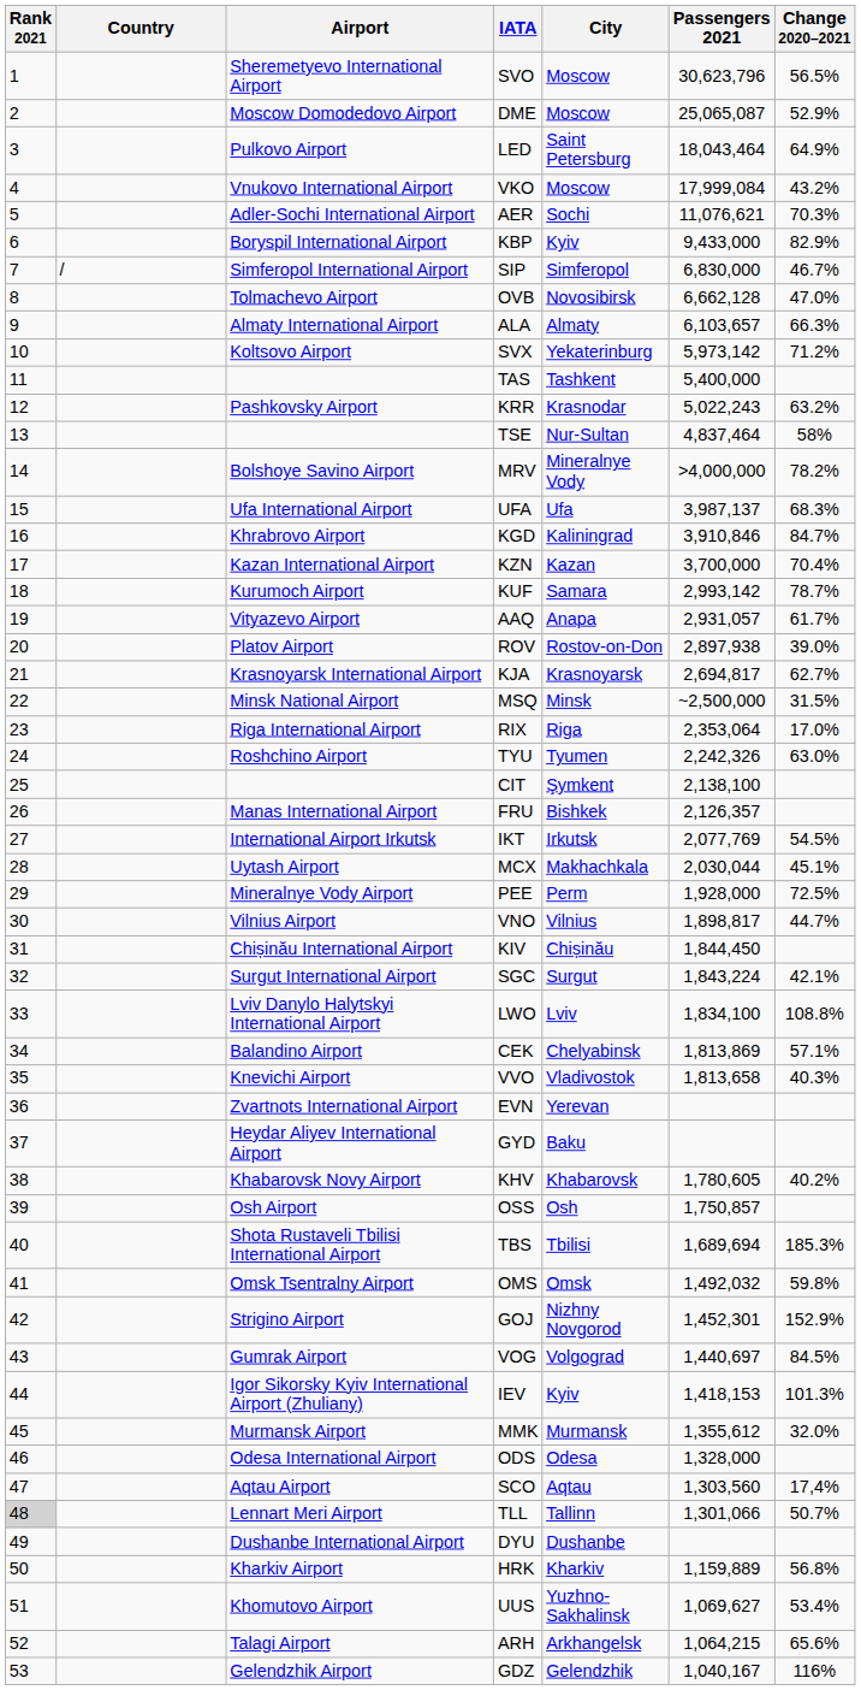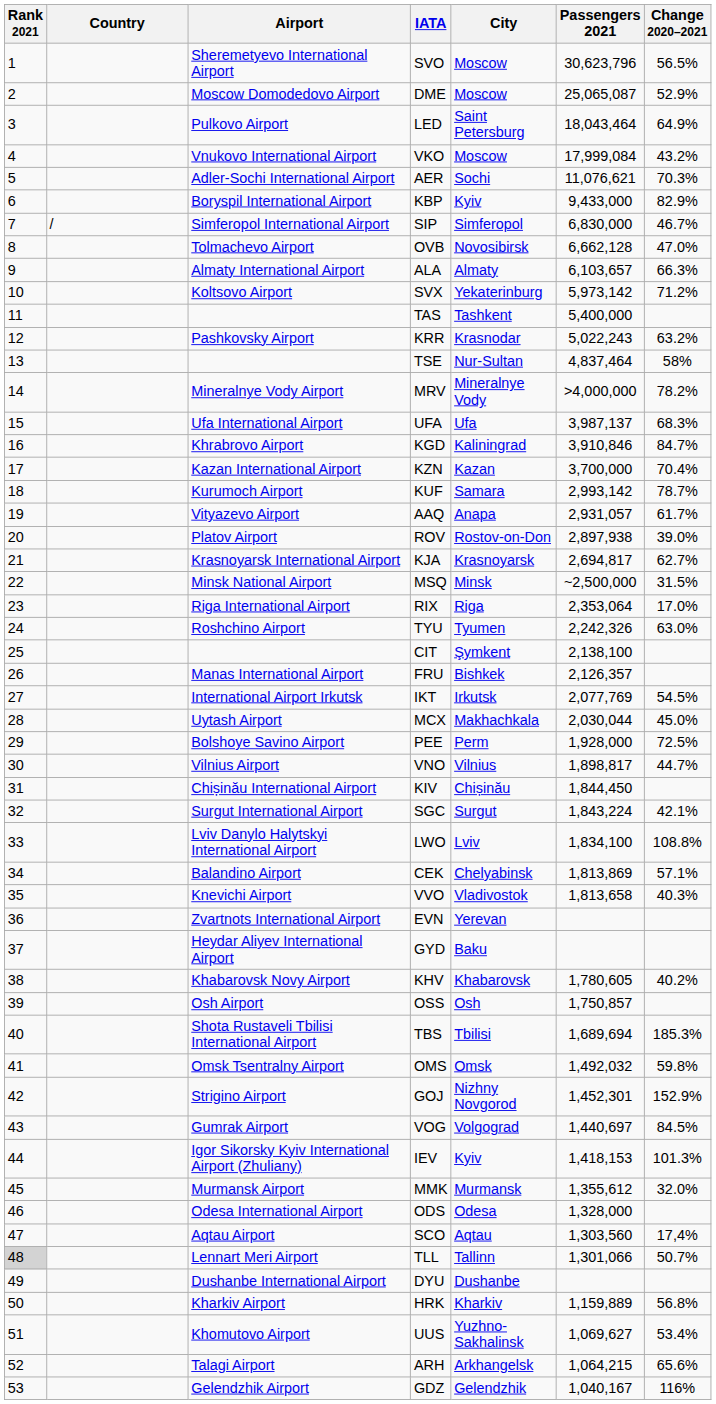MRV | Airport: Bolshoye Savino Airport -> Mineralnye Vody Airport
MCX | Change 2020–2021: 45.1% -> 45.0%
PEE | Airport: Mineralnye Vody Airport -> Bolshoye Savino Airport
